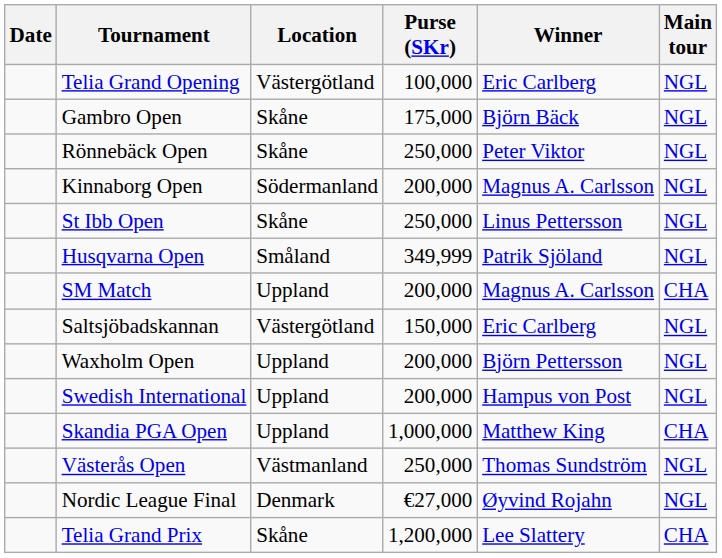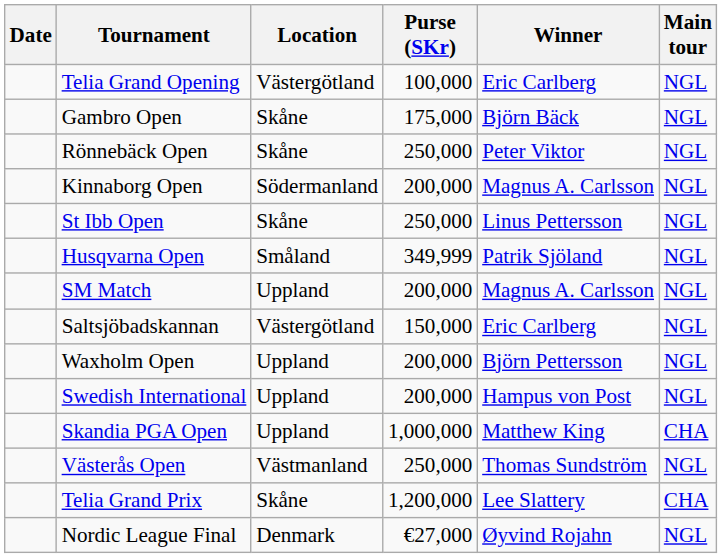SM Match | Main tour: CHA -> NGL
rows swapped: Telia Grand Prix <-> Nordic League Final
